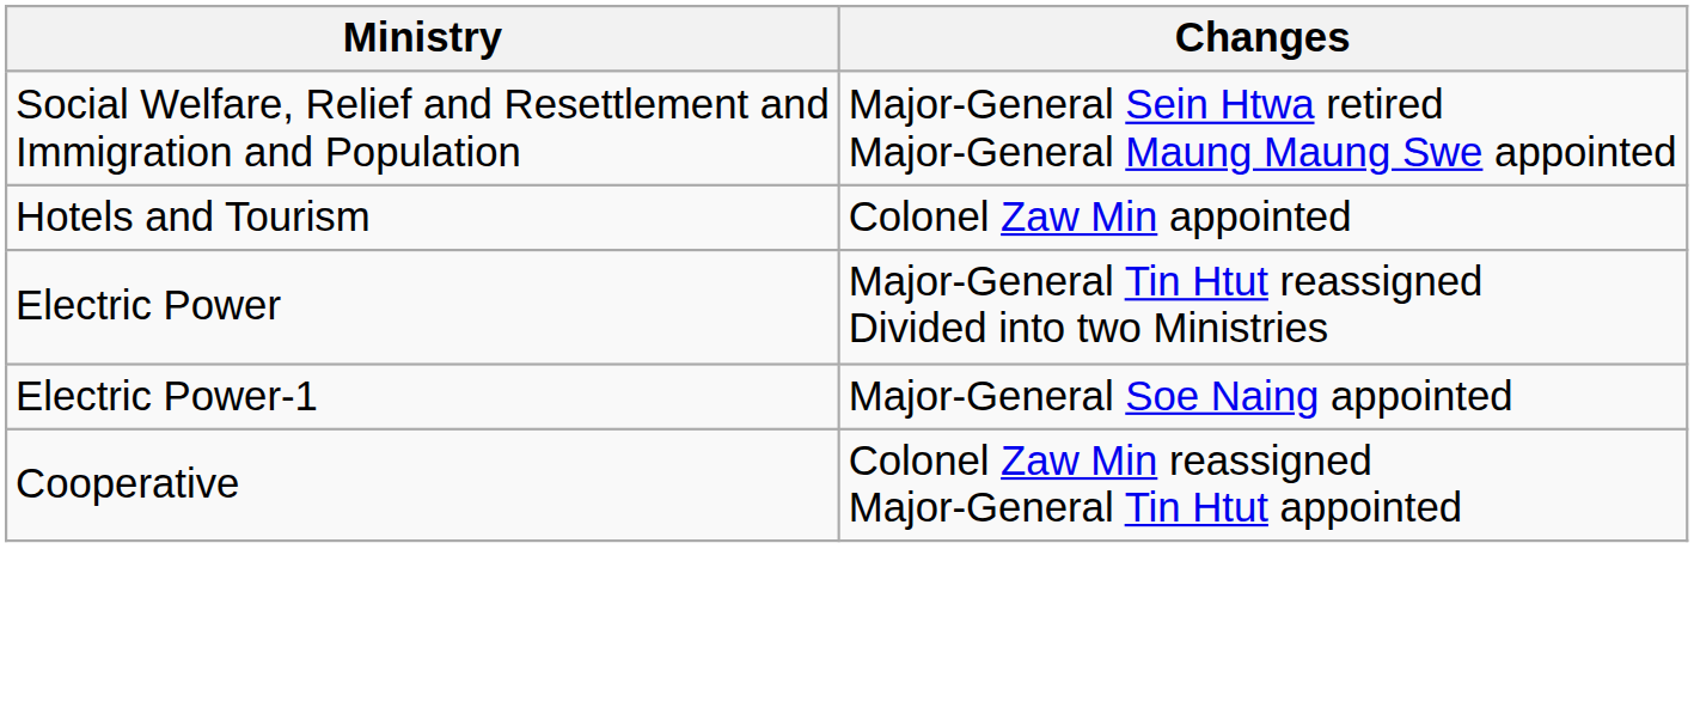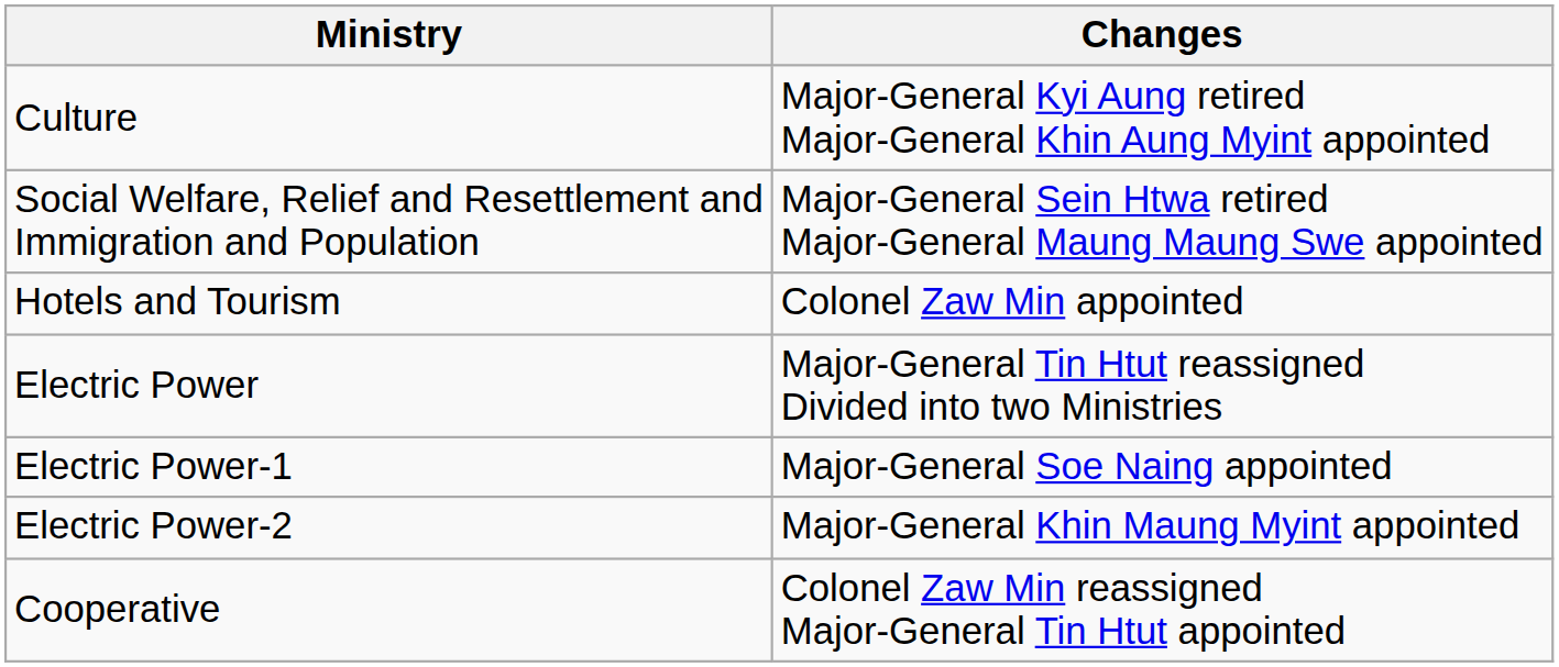+ row: Culture | Major-General Kyi Aung retired Major-General Khin Aung Myint appointed
+ row: Electric Power-2 | Major-General Khin Maung Myint appointed
